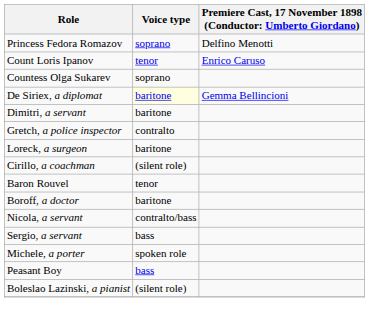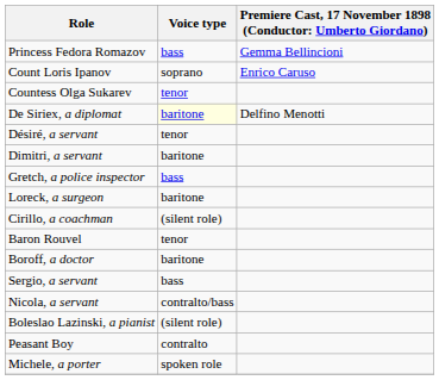Princess Fedora Romazov | Voice type: soprano -> bass
Princess Fedora Romazov | column 3: Delfino Menotti -> Gemma Bellincioni
Count Loris Ipanov | Voice type: tenor -> soprano
Countess Olga Sukarev | Voice type: soprano -> tenor
De Siriex, a diplomat | column 3: Gemma Bellincioni -> Delfino Menotti
+ row: Désiré, a servant | tenor
Gretch, a police inspector | Voice type: contralto -> bass
rows swapped: Sergio, a servant <-> Nicola, a servant
rows swapped: Michele, a porter <-> Boleslao Lazinski, a pianist
Peasant Boy | Voice type: bass -> contralto
